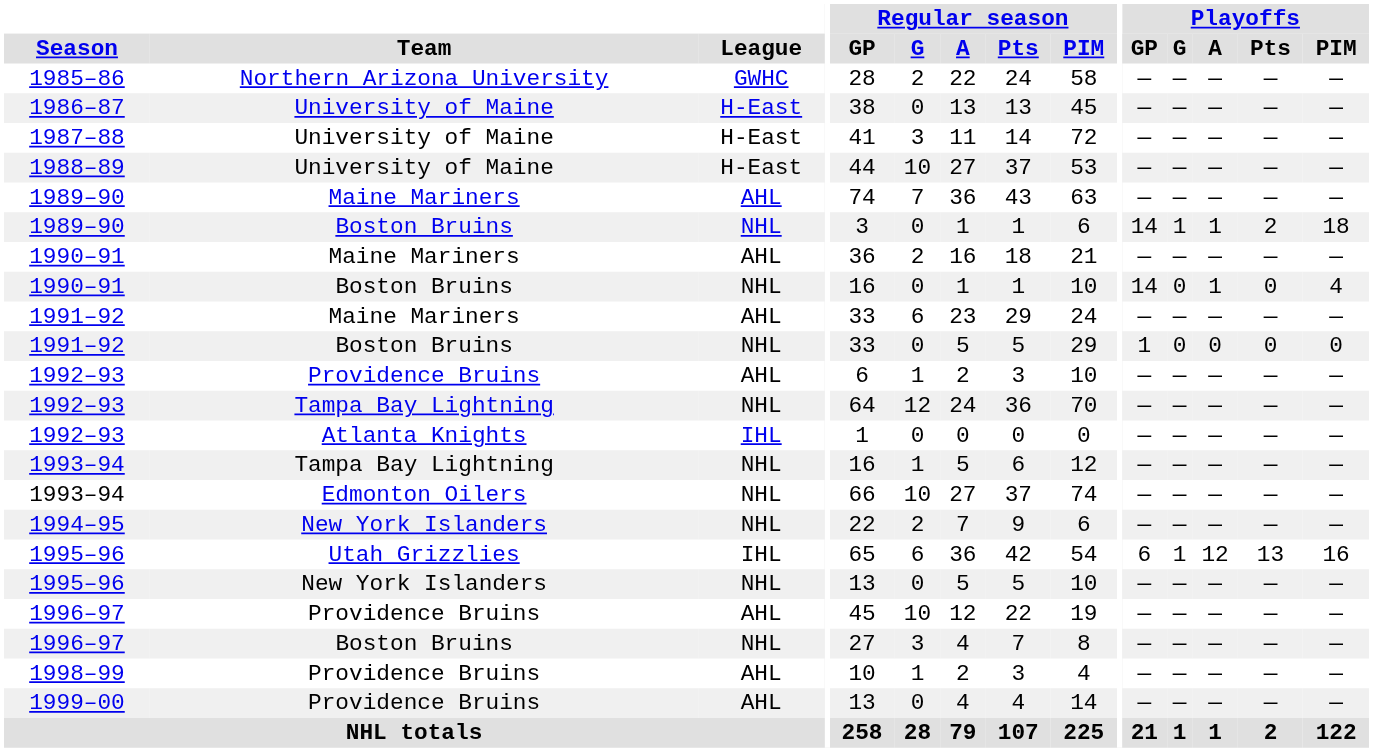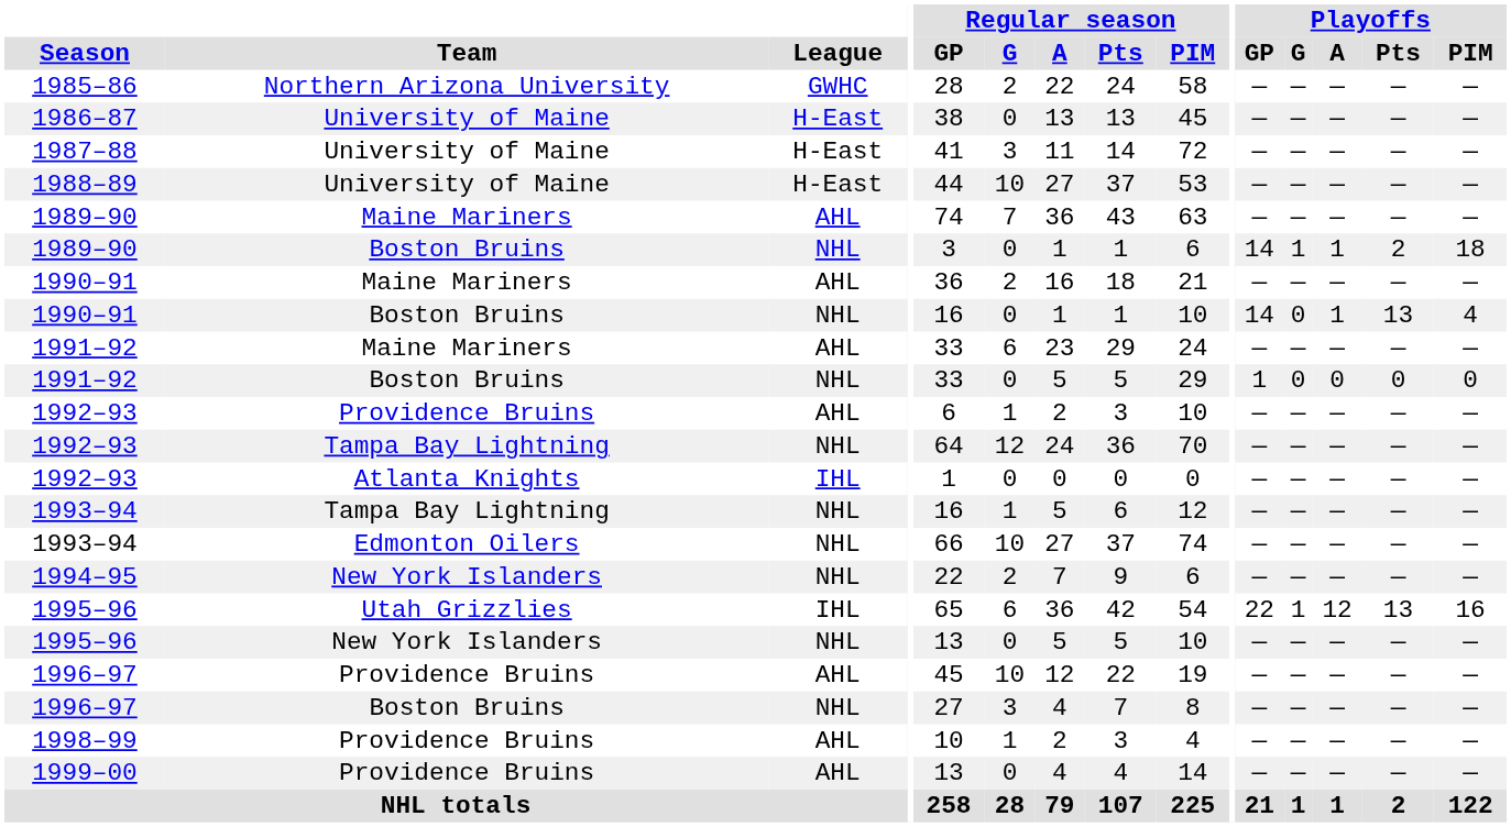1990–91 / Boston Bruins | Playoffs / Pts: 0 -> 13
1995–96 / Utah Grizzlies | Playoffs / GP: 6 -> 22
